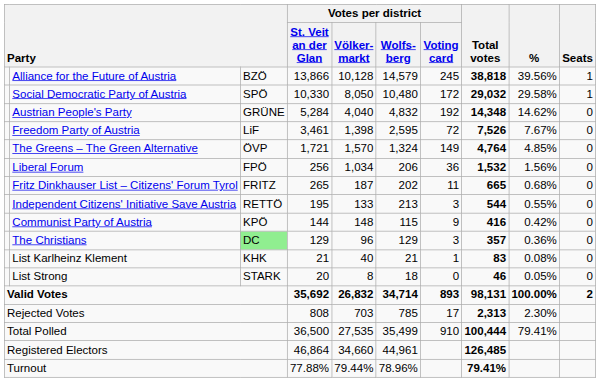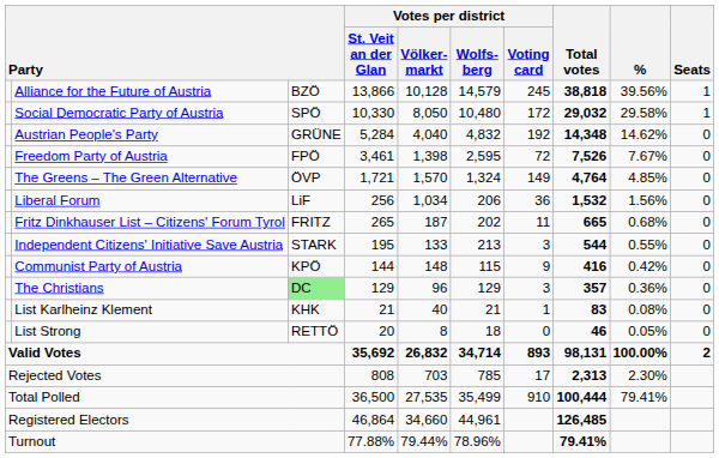Freedom Party of Austria | column 3: LiF -> FPÖ
Liberal Forum | column 3: FPÖ -> LiF
Independent Citizens' Initiative Save Austria | column 3: RETTÖ -> STARK
List Strong | column 3: STARK -> RETTÖ
